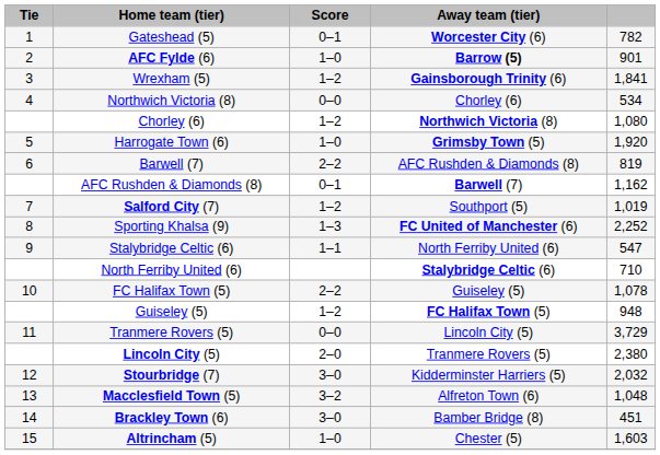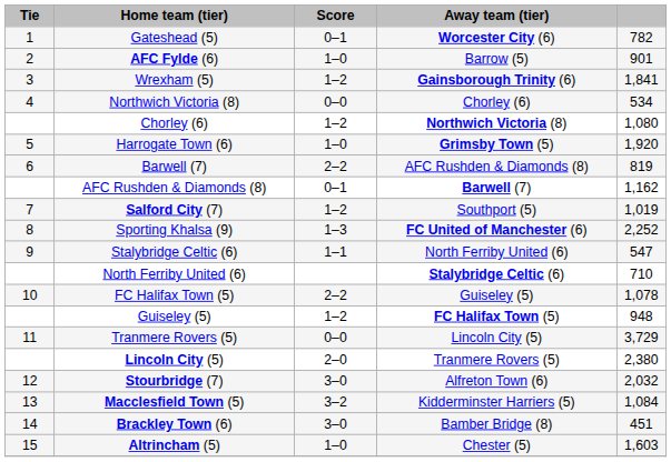AFC Fylde (6) | Away team (tier): bold -> normal
Stourbridge (7) | Away team (tier): Kidderminster Harriers (5) -> Alfreton Town (6)
Macclesfield Town (5) | Away team (tier): Alfreton Town (6) -> Kidderminster Harriers (5)
Macclesfield Town (5) | column 5: 1,048 -> 1,084
